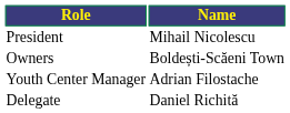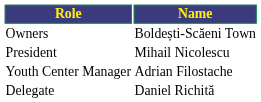rows swapped: Owners <-> President
